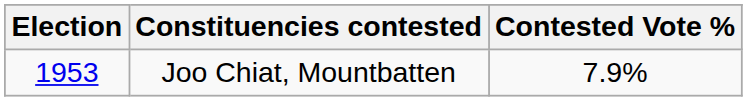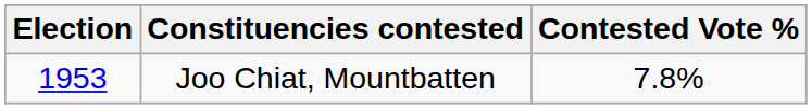Joo Chiat, Mountbatten | Contested Vote %: 7.9% -> 7.8%
